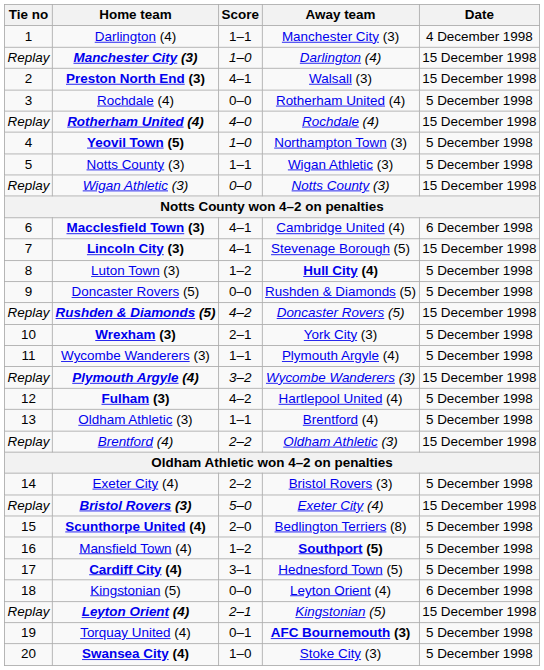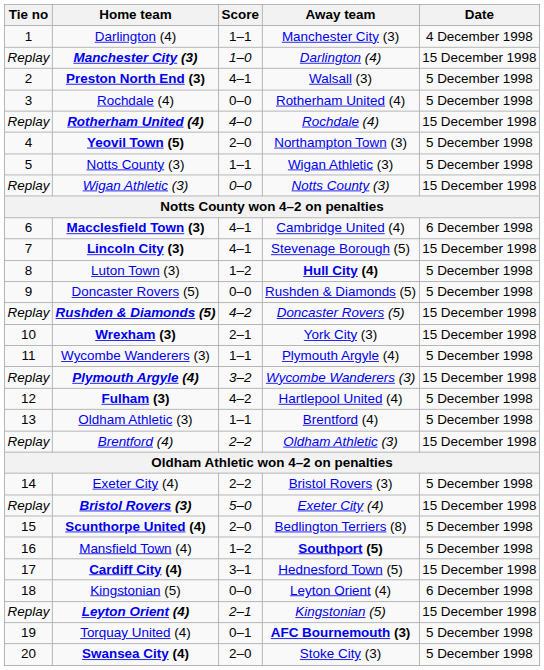Preston North End (3) | Date: 15 December 1998 -> 5 December 1998
Yeovil Town (5) | Score: 1–0 -> 2–0
Wrexham (3) | Date: 5 December 1998 -> 15 December 1998
Cardiff City (4) | Date: 5 December 1998 -> 15 December 1998
Swansea City (4) | Score: 1–0 -> 2–0
